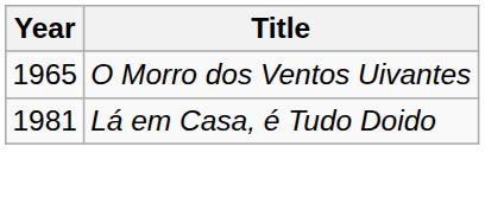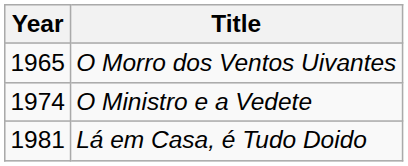+ row: 1974 | O Ministro e a Vedete
